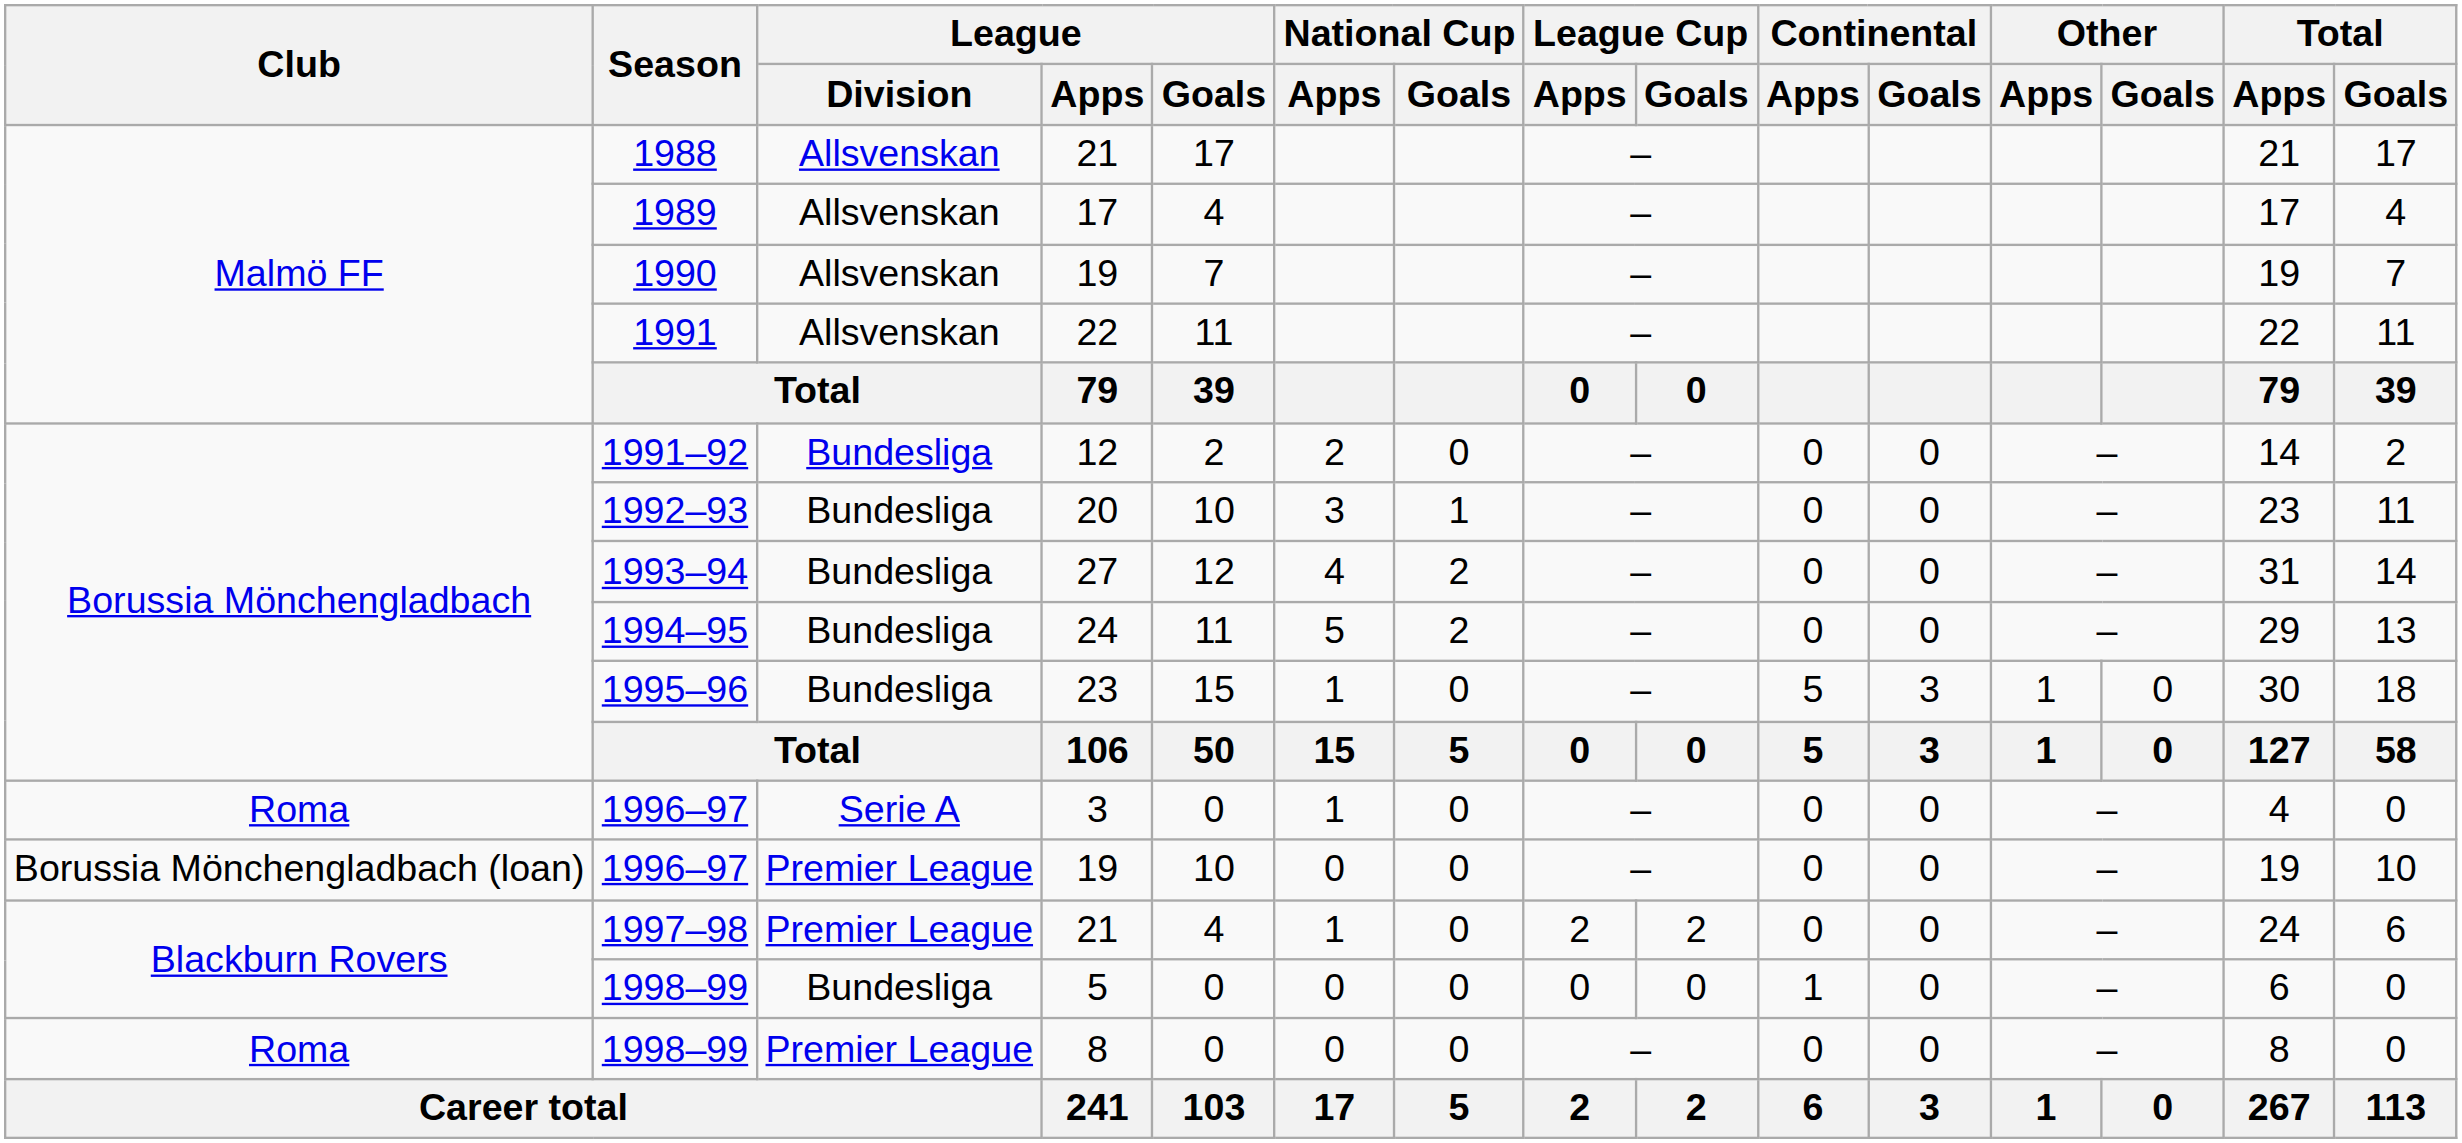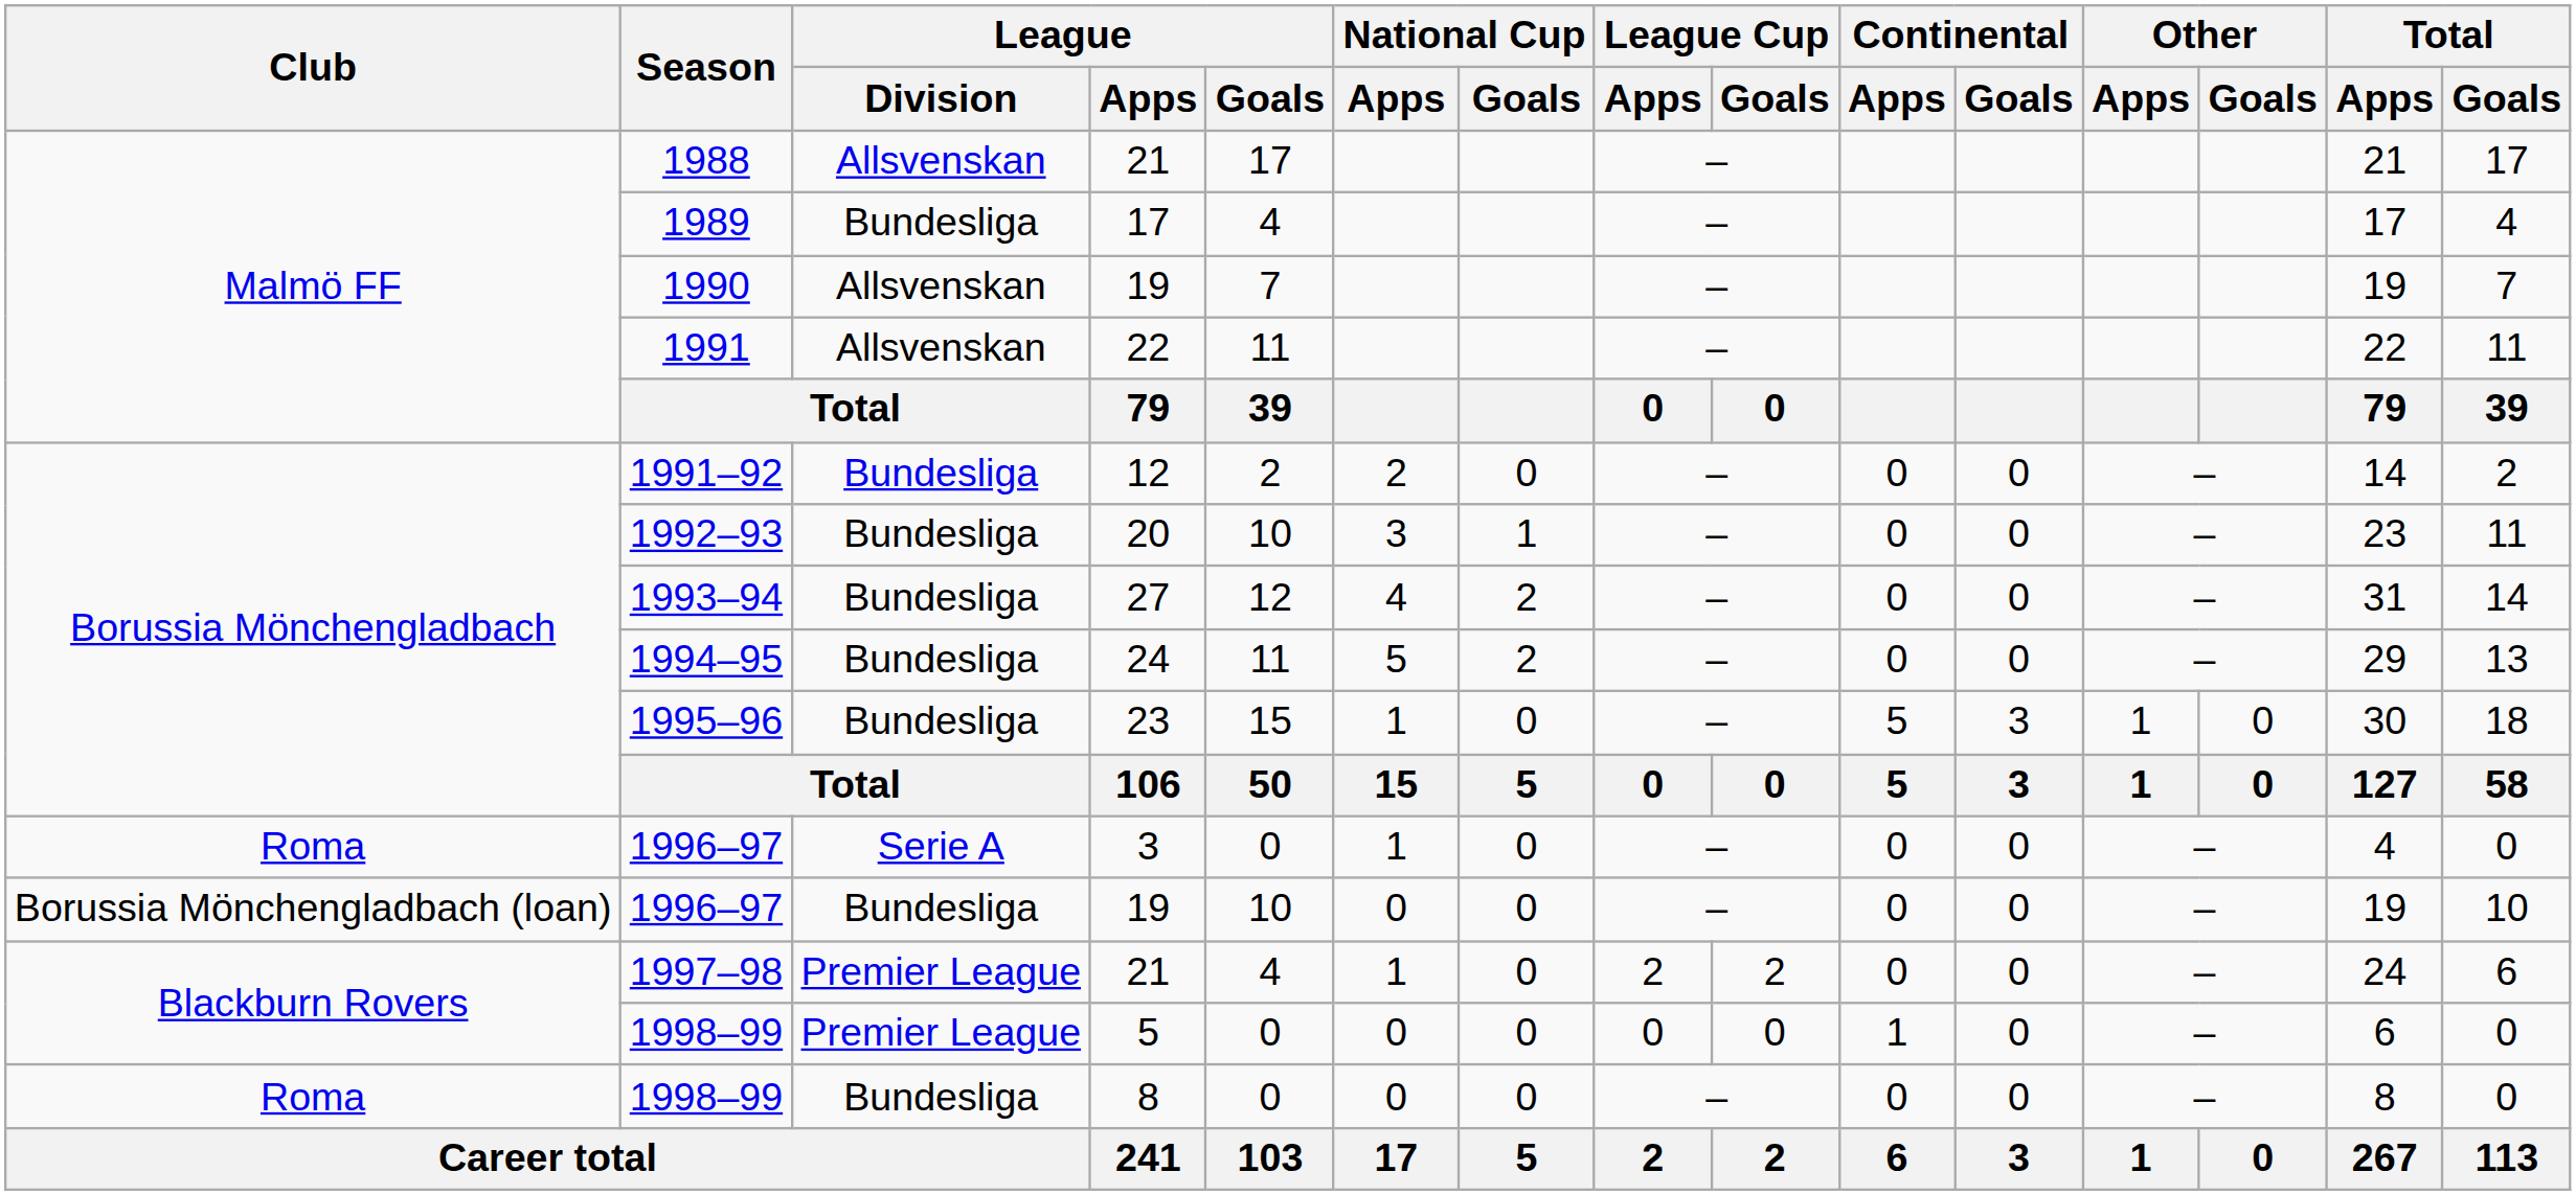1989 | League / Division: Allsvenskan -> Bundesliga
1996–97 / 19 | League / Division: Premier League -> Bundesliga
1998–99 / 5 | League / Division: Bundesliga -> Premier League
1998–99 / 8 | League / Division: Premier League -> Bundesliga
